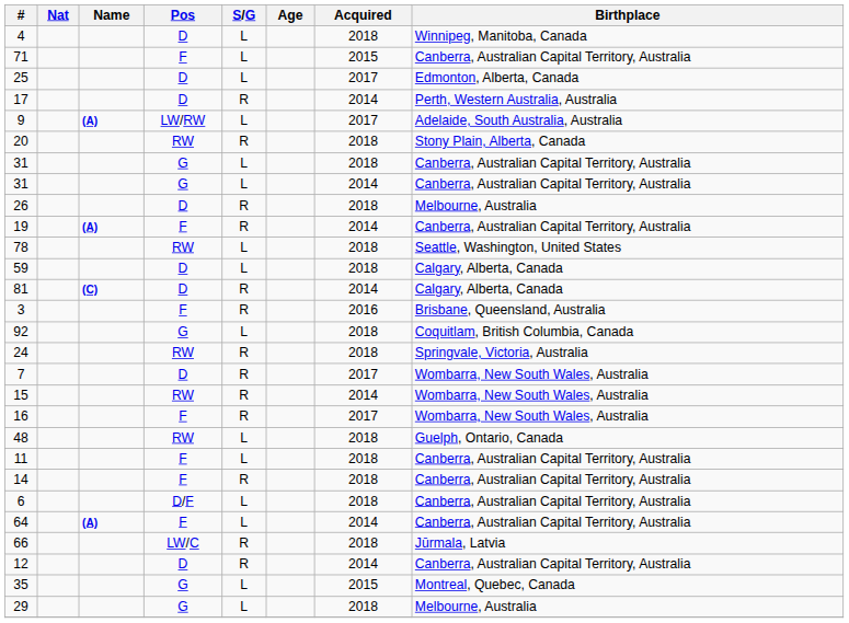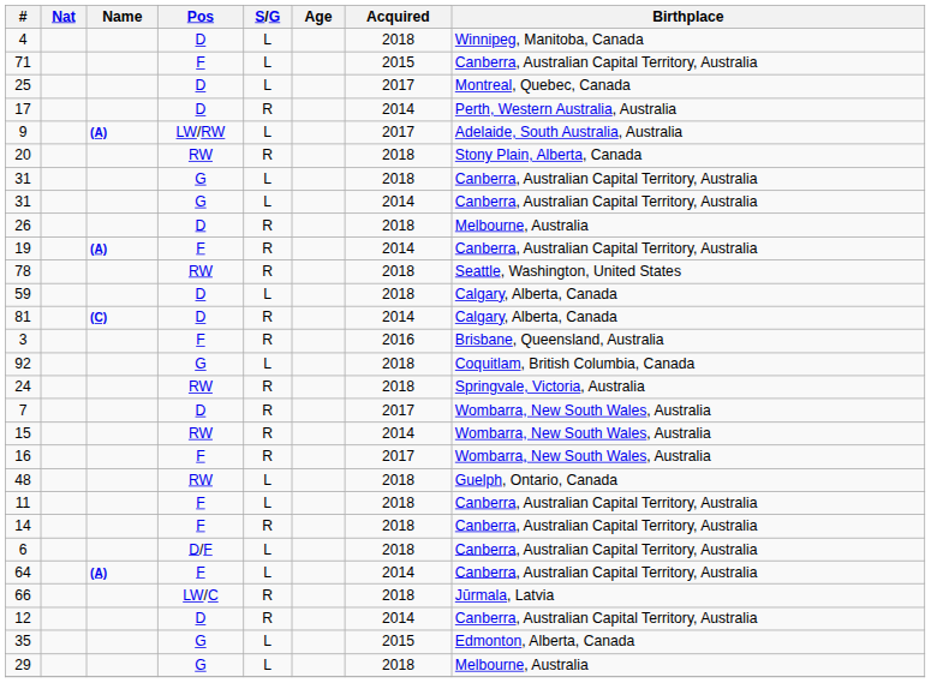25 | Birthplace: Edmonton, Alberta, Canada -> Montreal, Quebec, Canada
78 | S/G: L -> R
35 | Birthplace: Montreal, Quebec, Canada -> Edmonton, Alberta, Canada
